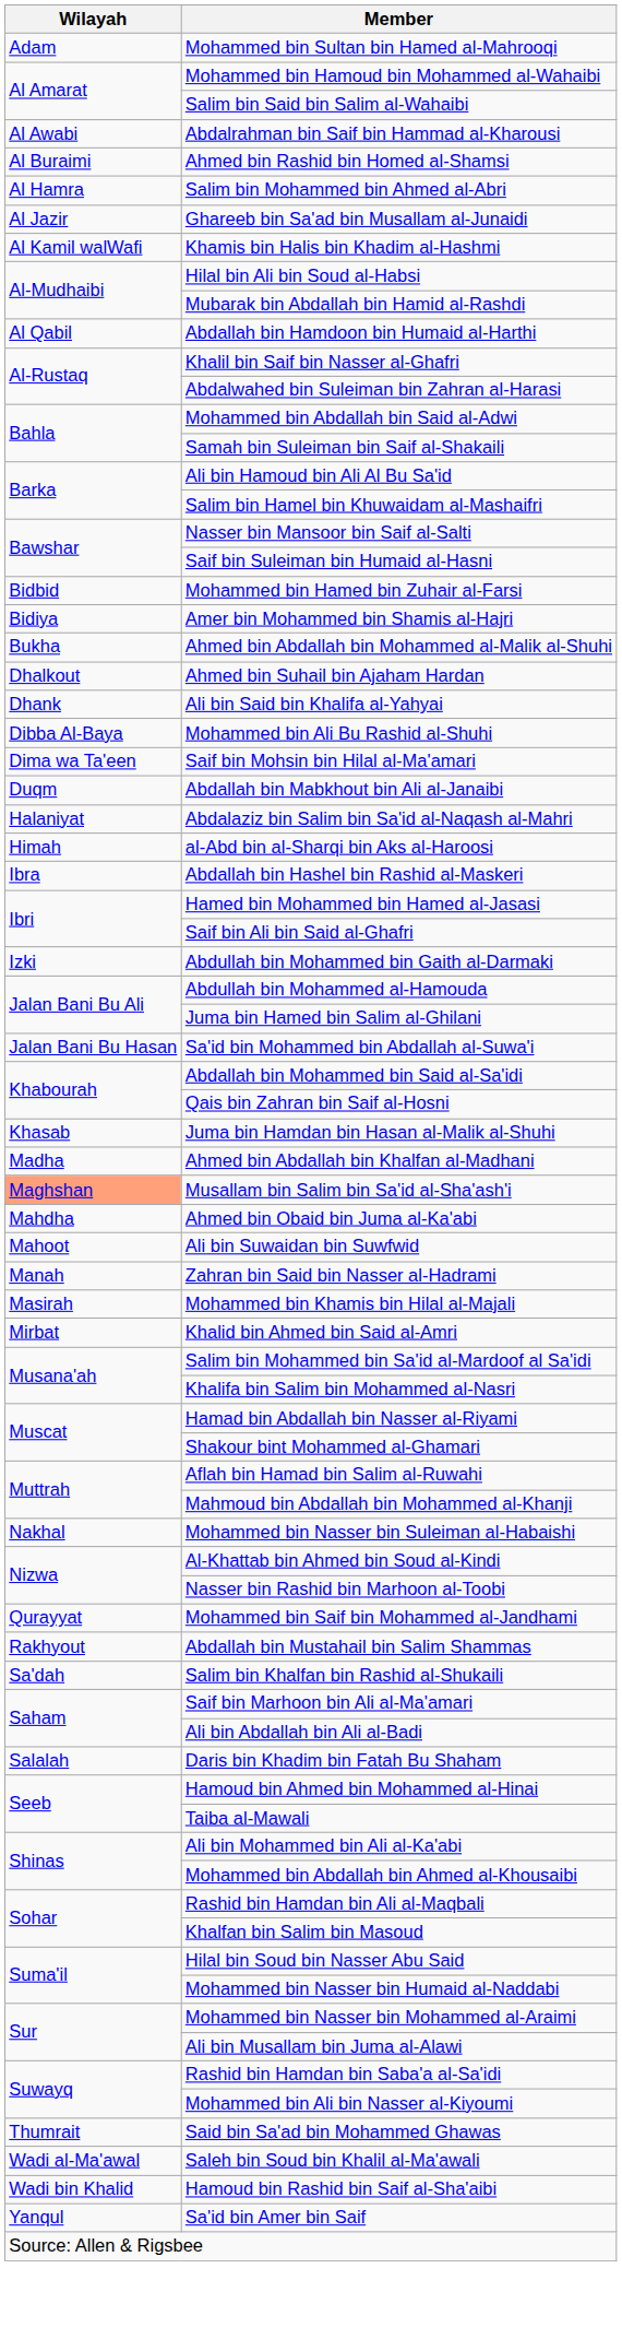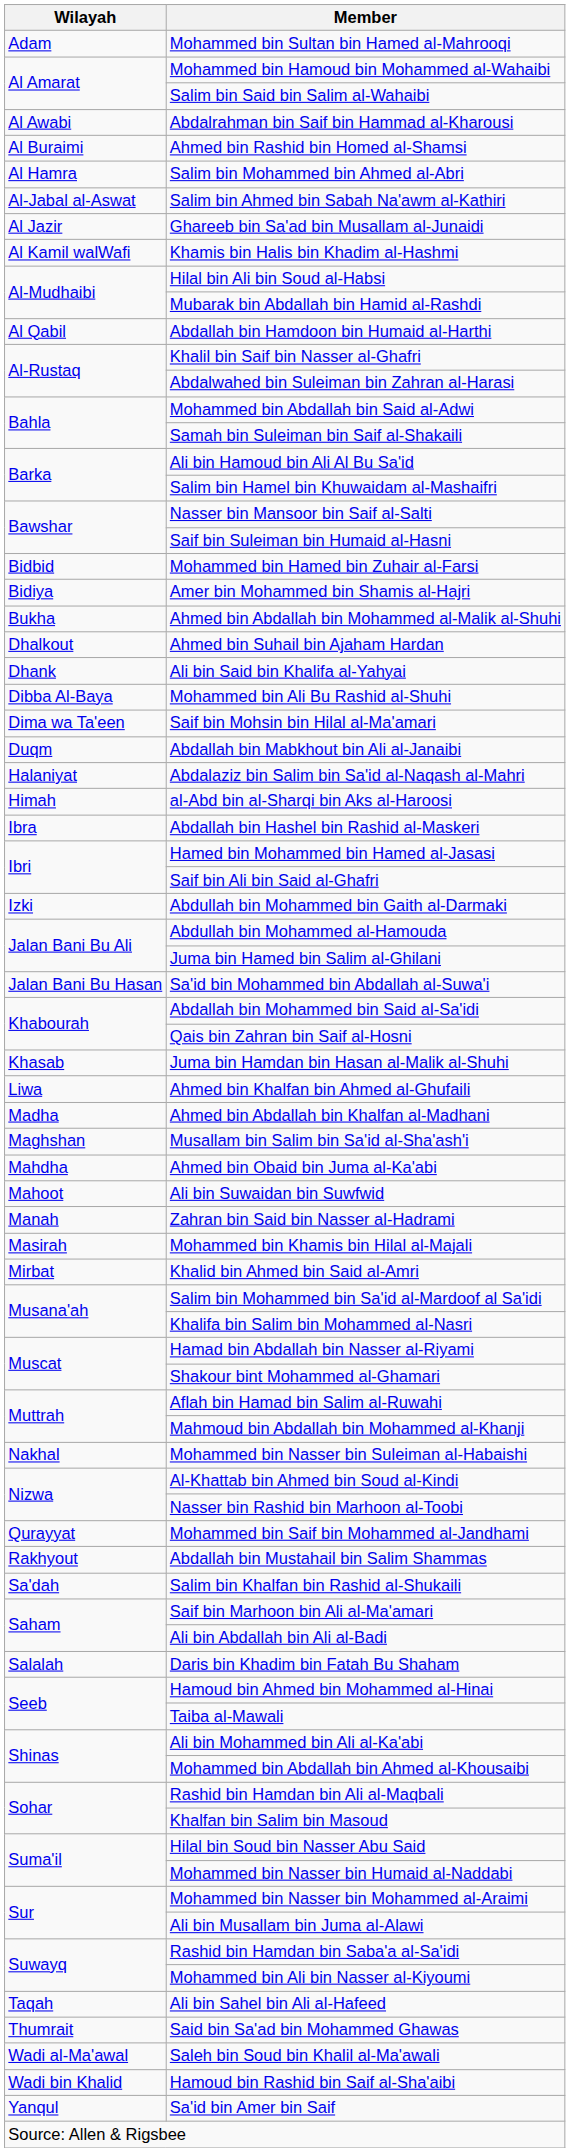+ row: Al-Jabal al-Aswat | Salim bin Ahmed bin Sabah Na'awm al-Kathiri
+ row: Liwa | Ahmed bin Khalfan bin Ahmed al-Ghufaili
Musallam bin Salim bin Sa'id al-Sha'ash'i | Wilayah: lightsalmon background -> no background
+ row: Taqah | Ali bin Sahel bin Ali al-Hafeed
